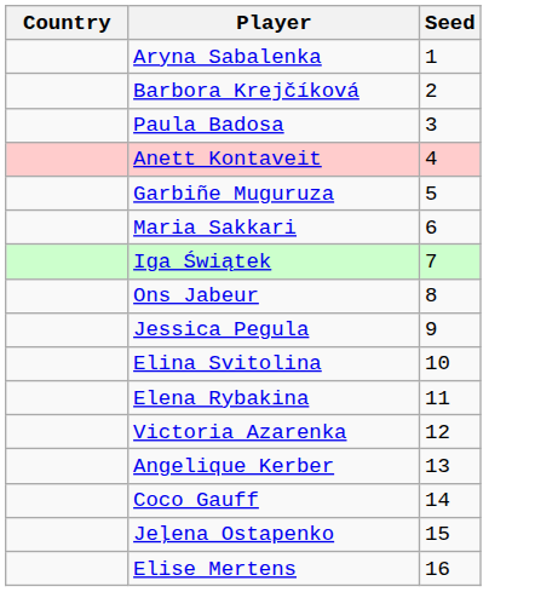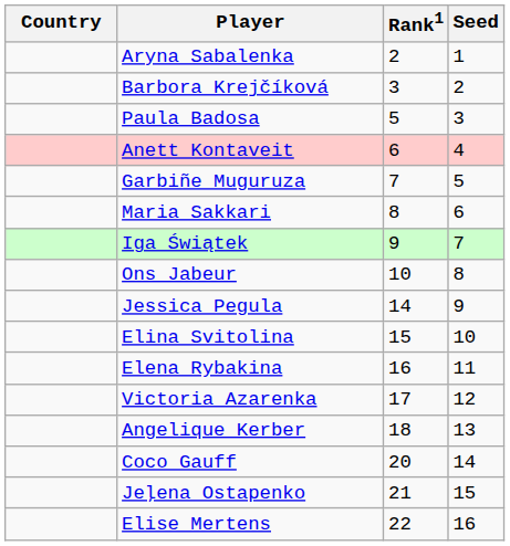+ column: Rank1 | 2 | 3 | 5 | 6 | 7 | 8 | 9 | 10 | 14 | 15 | 16 | 17 | 18 | 20 | 21 | 22
